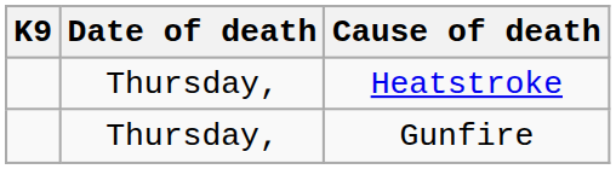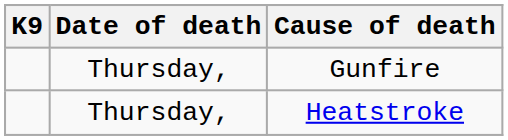rows swapped: Heatstroke <-> Gunfire
